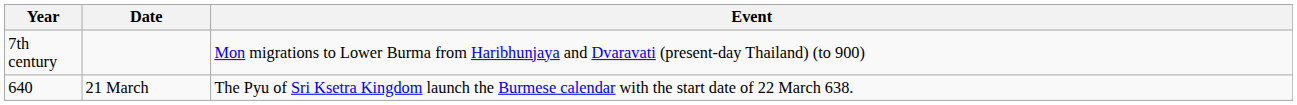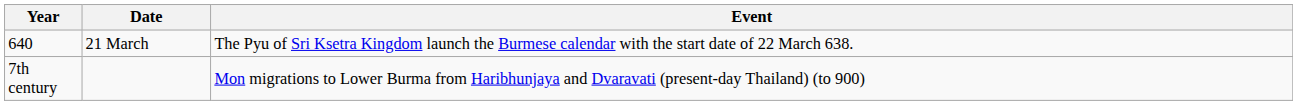rows swapped: 7th century <-> 640
